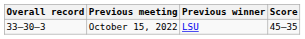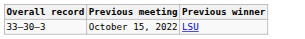- column: Score | 45–35
